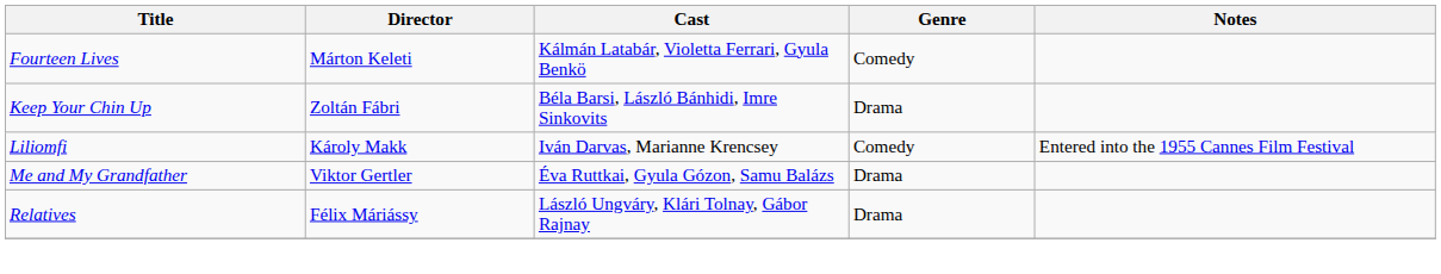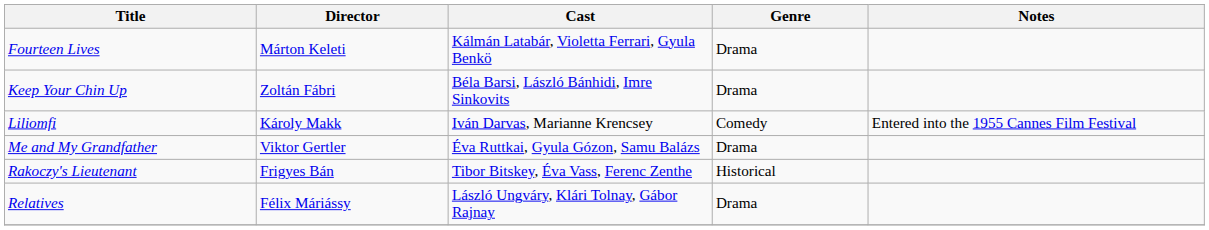Fourteen Lives | Genre: Comedy -> Drama
+ row: Rakoczy's Lieutenant | Frigyes Bán | Tibor Bitskey, Éva Vass, Ferenc Zenthe | Historical
